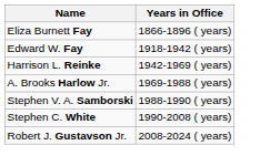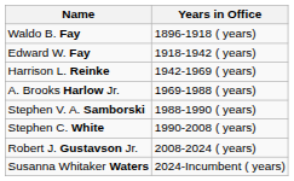- row: Eliza Burnett Fay | 1866-1896 ( years)
+ row: Waldo B. Fay | 1896-1918 ( years)
+ row: Susanna Whitaker Waters | 2024-Incumbent ( years)
